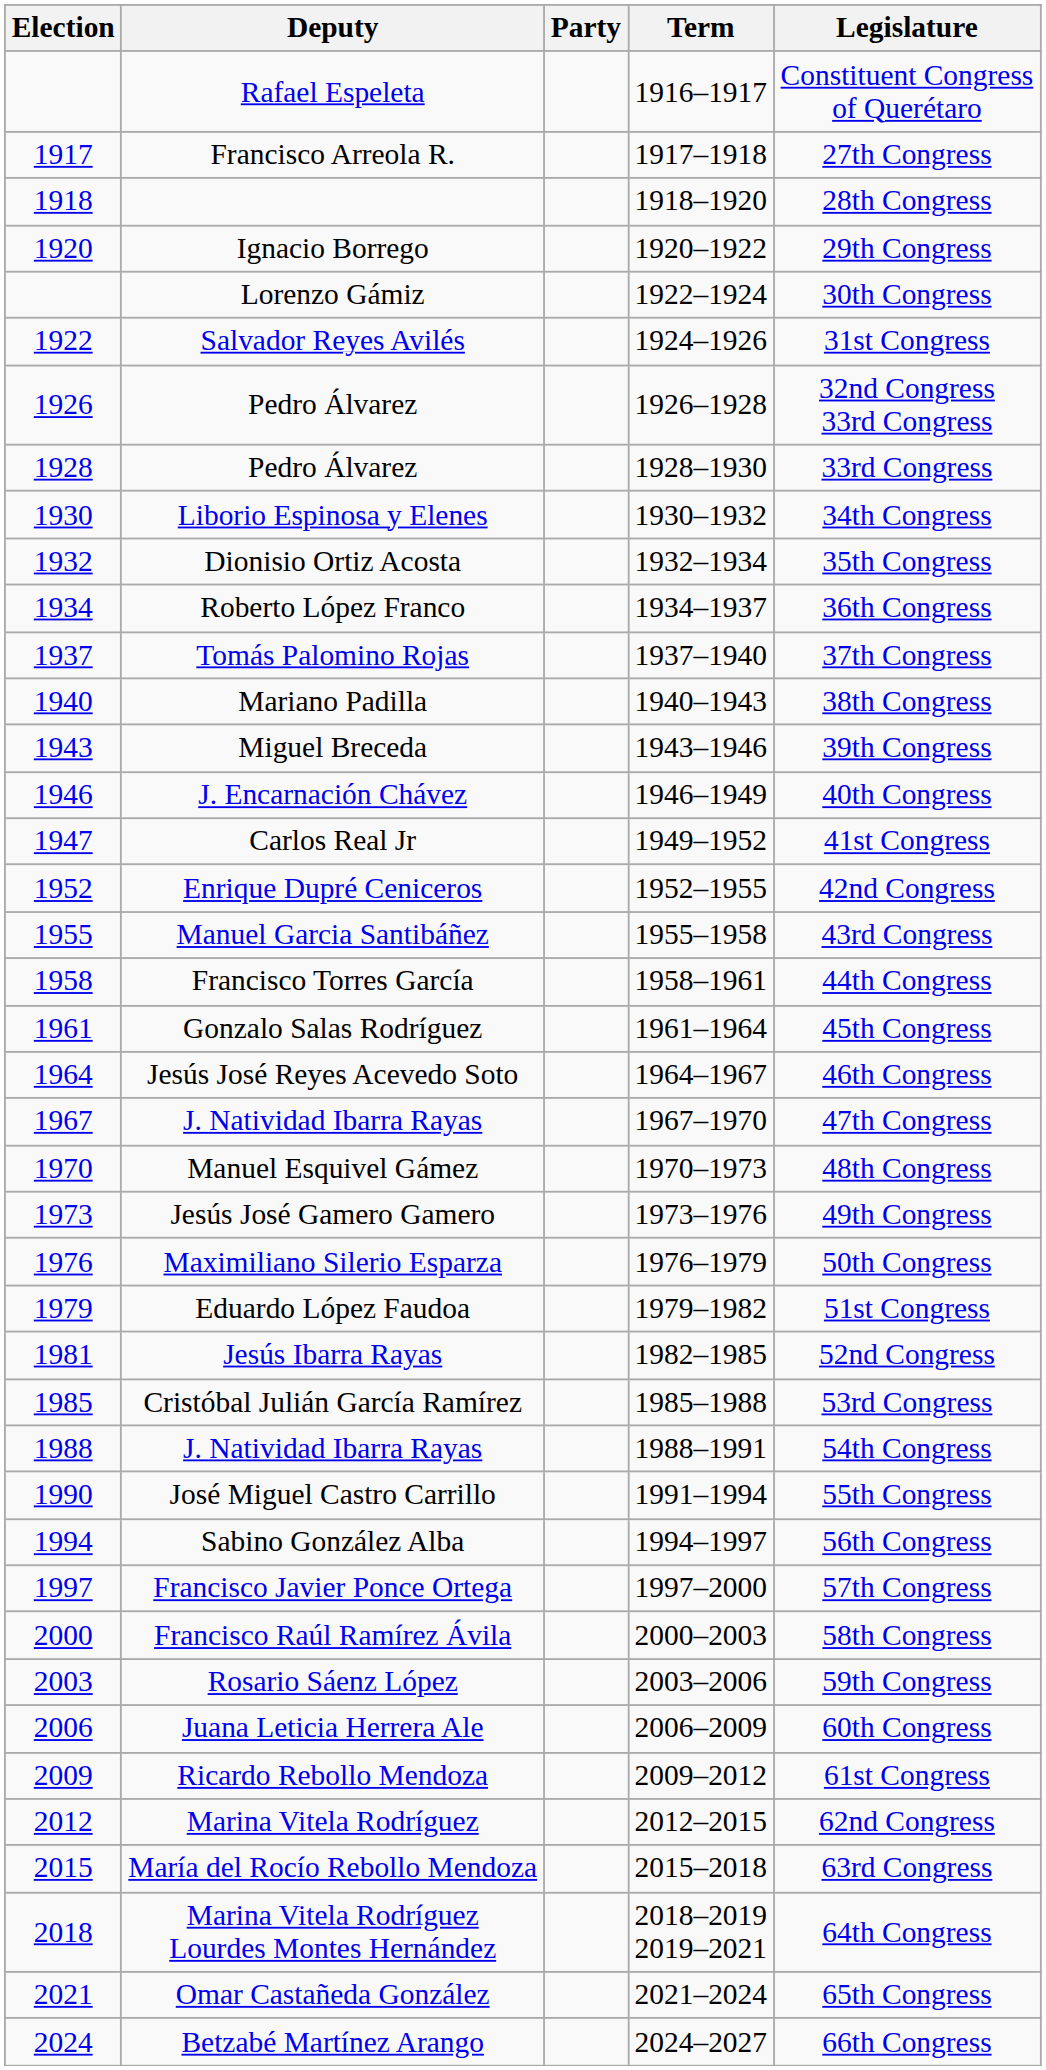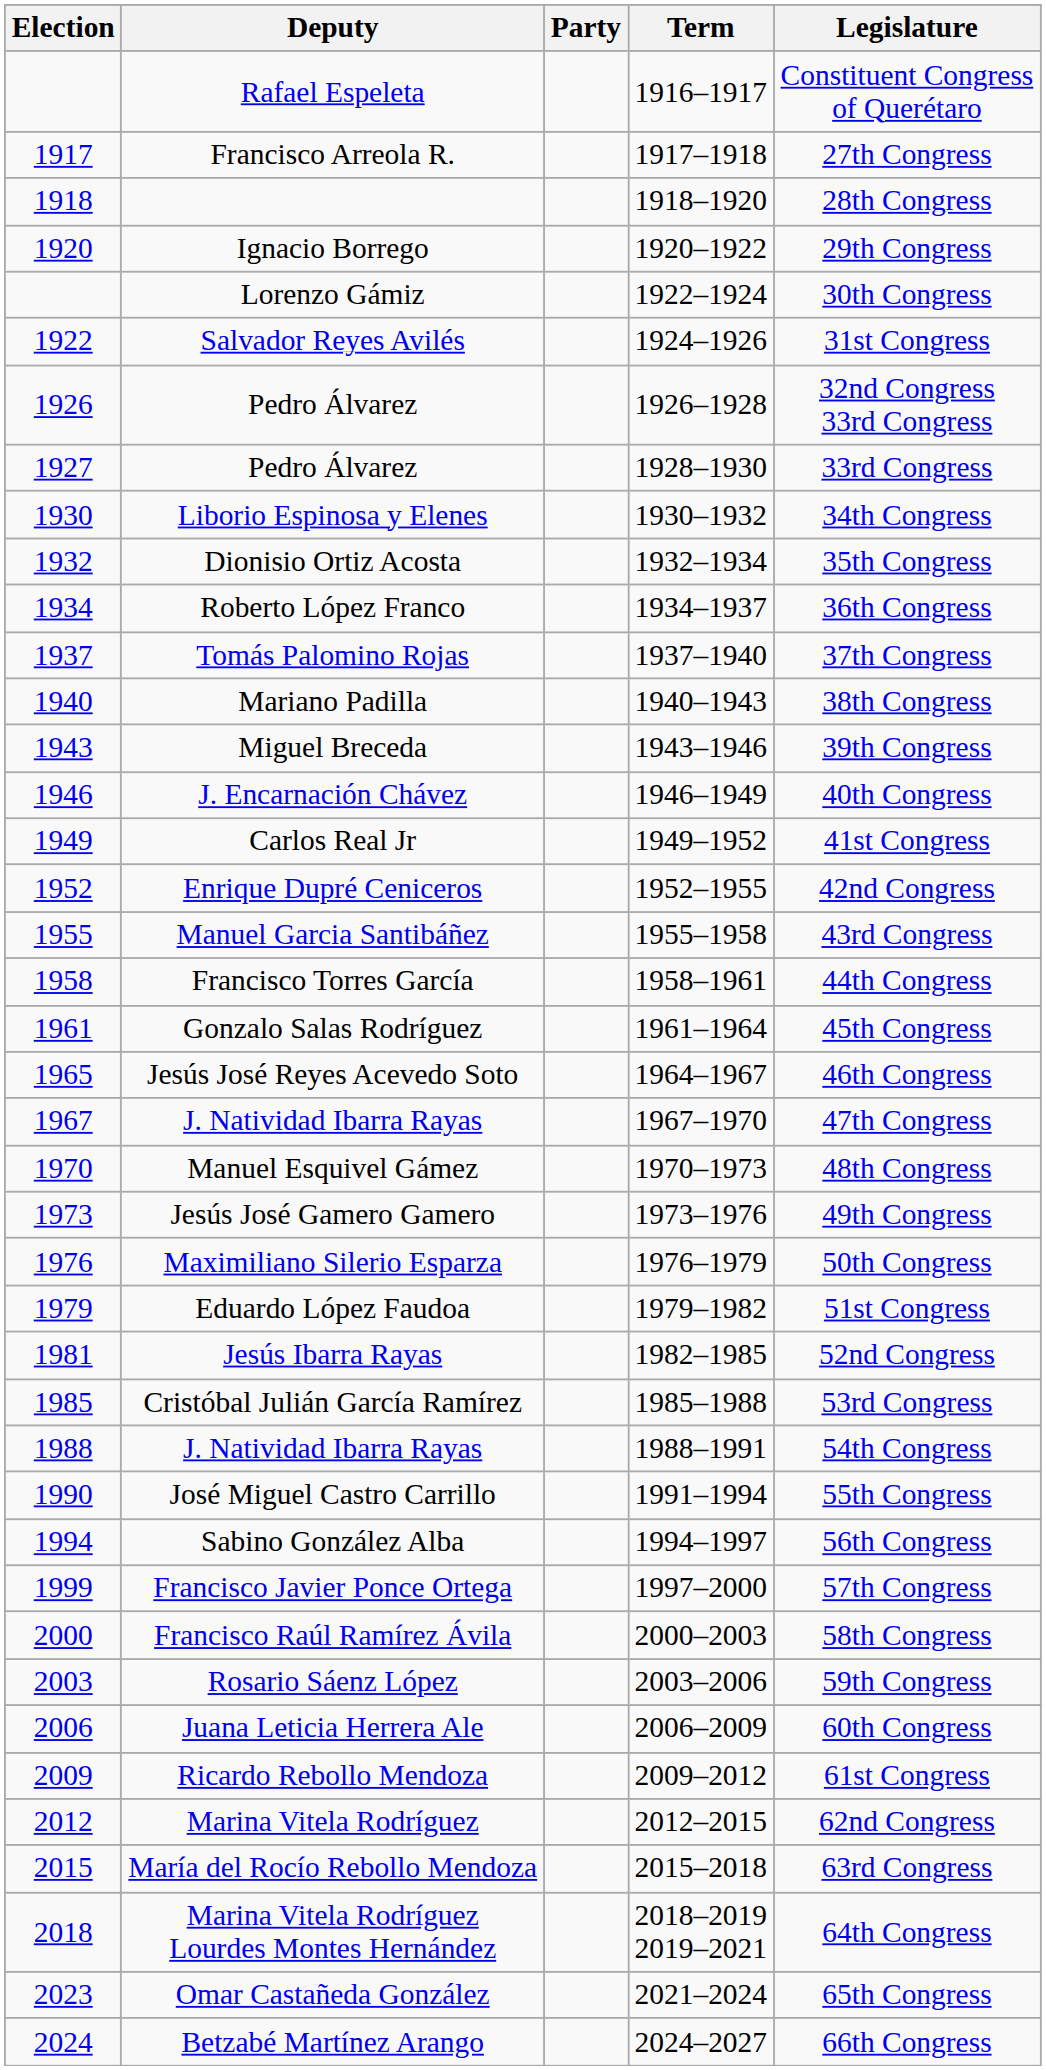Pedro Álvarez / 1928–1930 | Election: 1928 -> 1927
Carlos Real Jr | Election: 1947 -> 1949
Jesús José Reyes Acevedo Soto | Election: 1964 -> 1965
Francisco Javier Ponce Ortega | Election: 1997 -> 1999
Omar Castañeda González | Election: 2021 -> 2023
